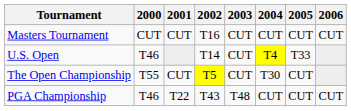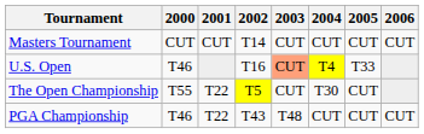Masters Tournament | 2002: T16 -> T14
U.S. Open | 2002: T14 -> T16
U.S. Open | 2003: no background -> lightsalmon background
The Open Championship | 2001: CUT -> T22
